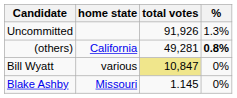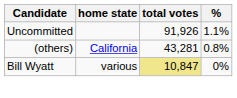Uncommitted | %: 1.3% -> 1.1%
(others) | total votes: 49,281 -> 43,281
(others) | %: bold -> normal
- row: Blake Ashby | Missouri | 1.145 | 0%
